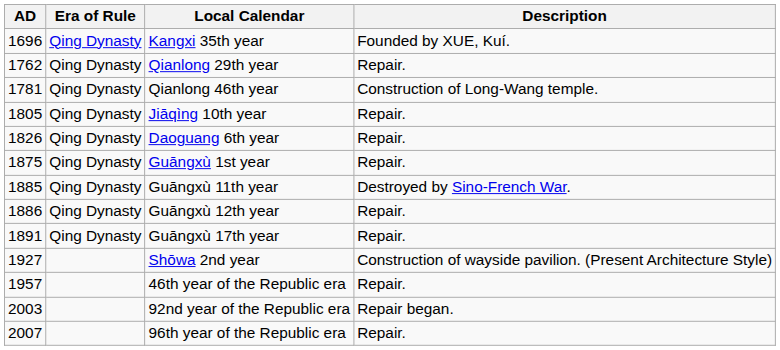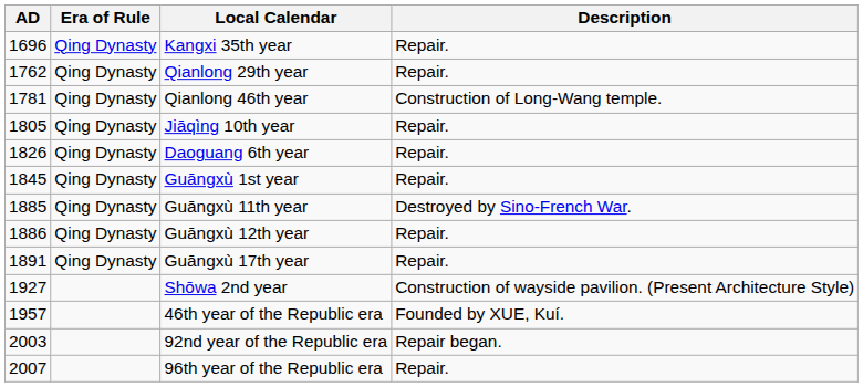Kangxi 35th year | Description: Founded by XUE, Kuí. -> Repair.
Guāngxù 1st year | AD: 1875 -> 1845
46th year of the Republic era | Description: Repair. -> Founded by XUE, Kuí.
